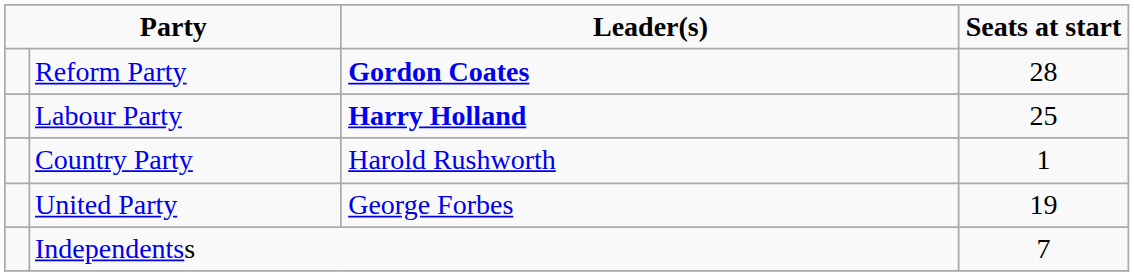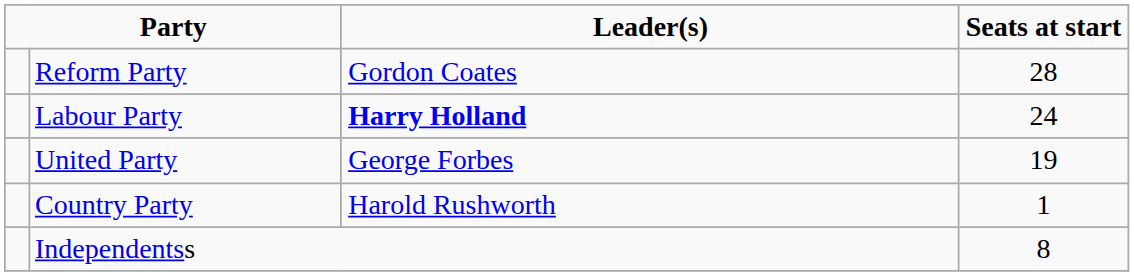Reform Party | Leader(s): bold -> normal
Labour Party | Seats at start: 25 -> 24
rows swapped: United Party <-> Country Party
Independentss | Seats at start: 7 -> 8
